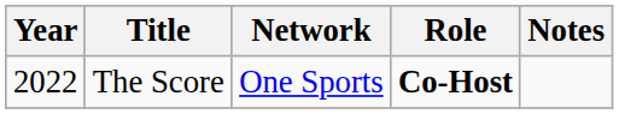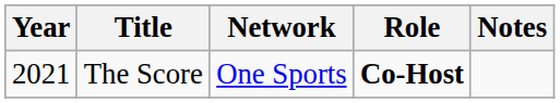The Score | Year: 2022 -> 2021
